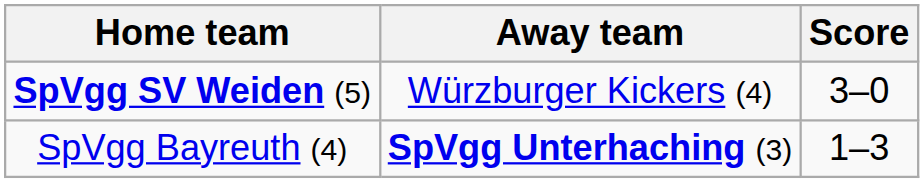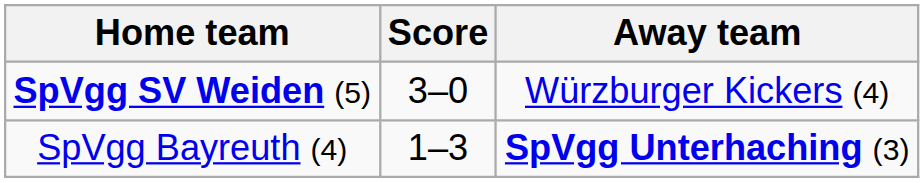columns swapped: Away team <-> Score
